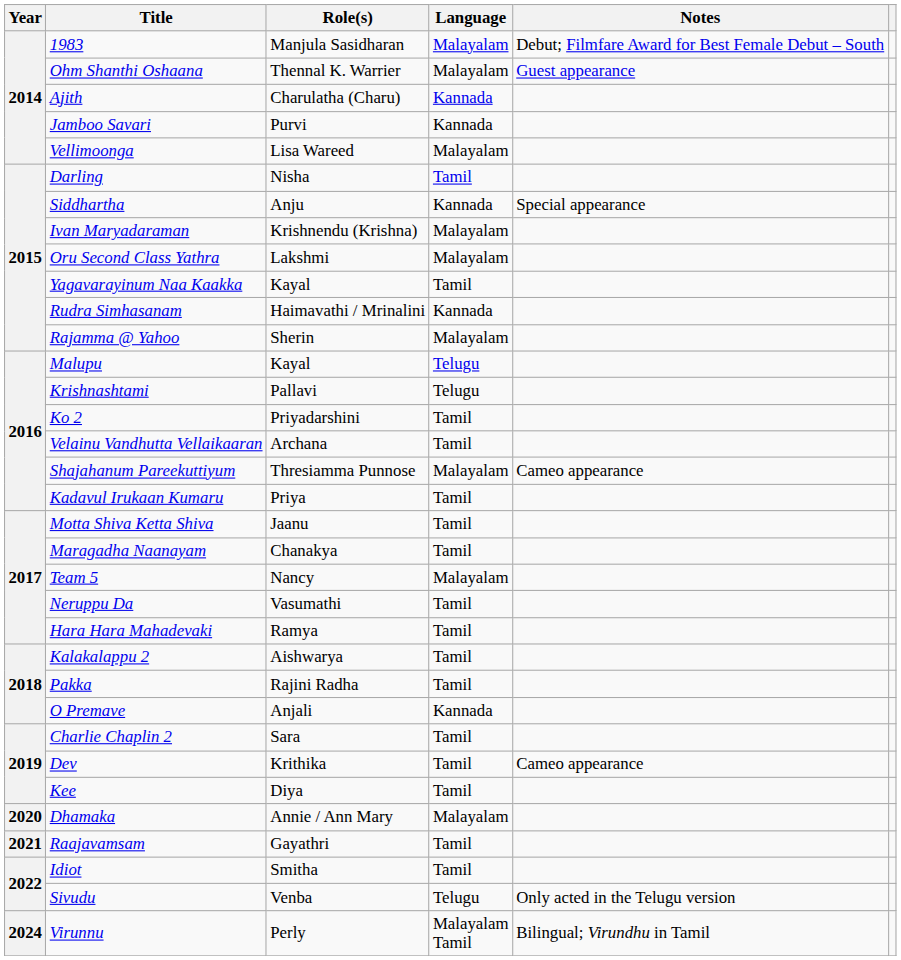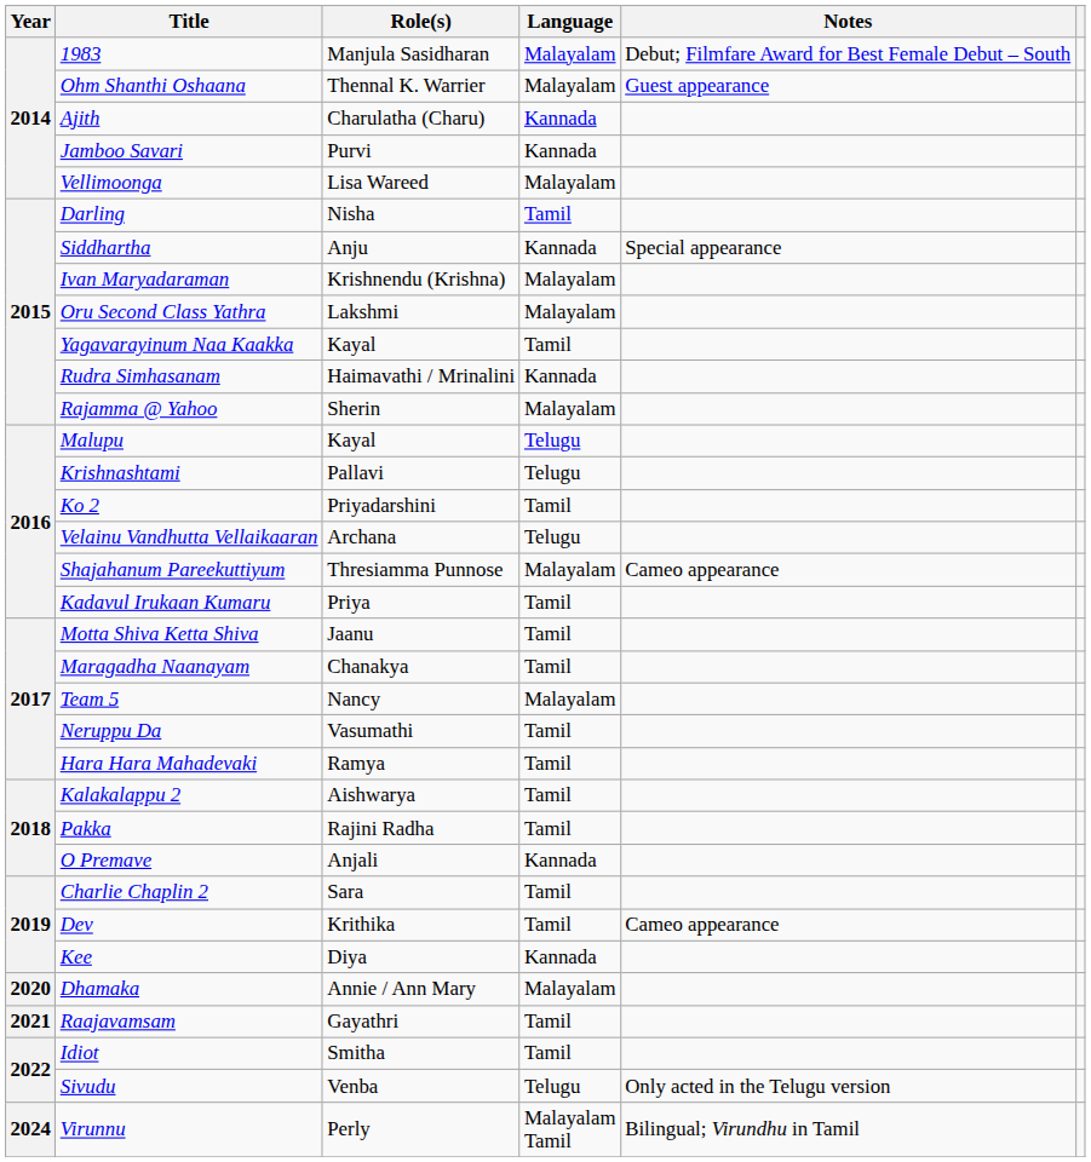Velainu Vandhutta Vellaikaaran | Language: Tamil -> Telugu
Kee | Language: Tamil -> Kannada
